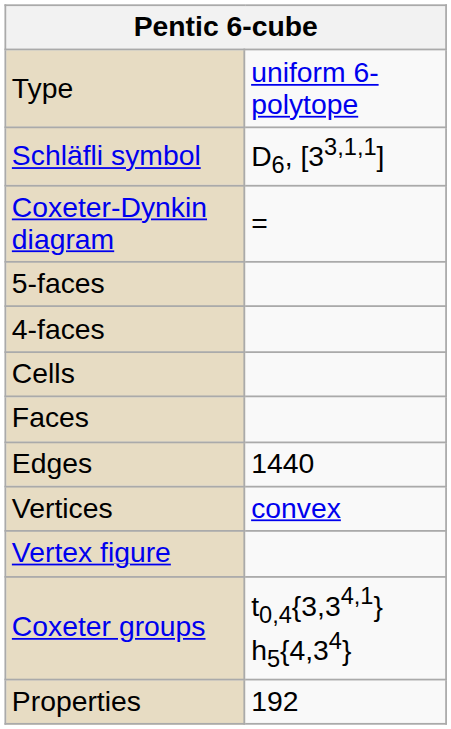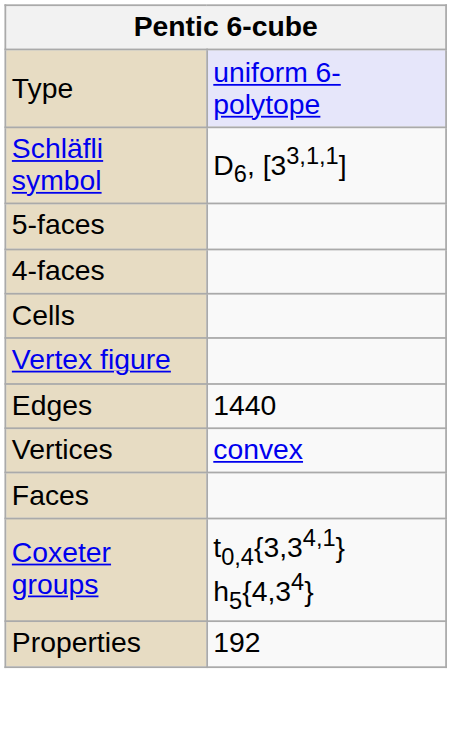Type | column 2: no background -> lavender background
- row: Coxeter-Dynkin diagram | =
rows swapped: Faces <-> Vertex figure
